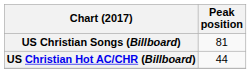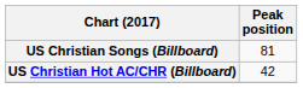US Christian Hot AC/CHR (Billboard) | Peak position: 44 -> 42
